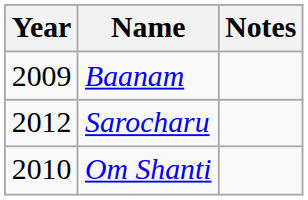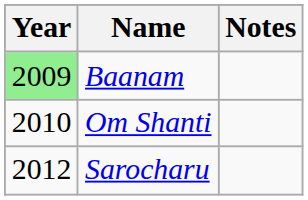Baanam | Year: no background -> lightgreen background
rows swapped: Om Shanti <-> Sarocharu
